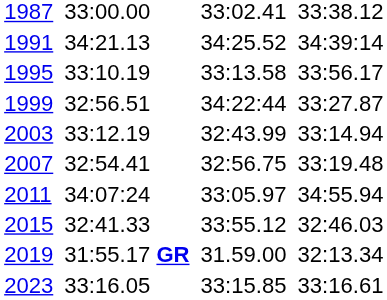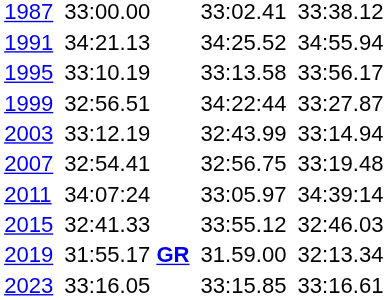1991 | column 7: 34:39:14 -> 34:55.94
2011 | column 7: 34:55.94 -> 34:39:14
